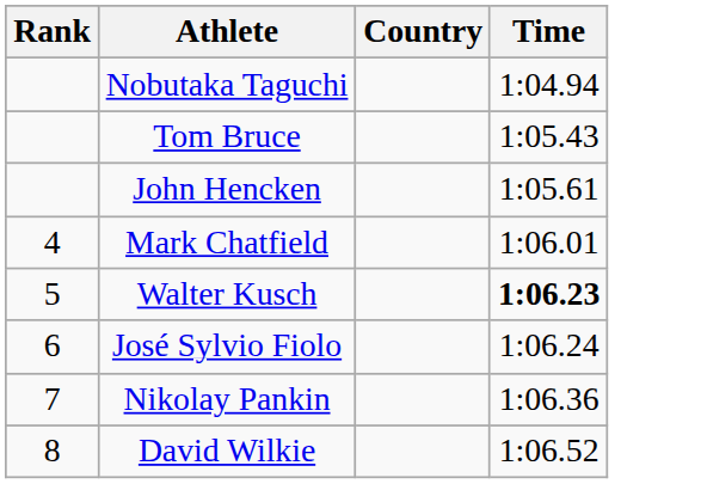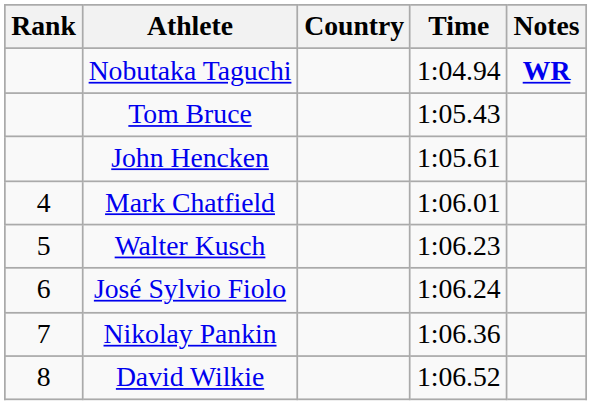+ column: Notes | WR
Walter Kusch | Time: bold -> normal
